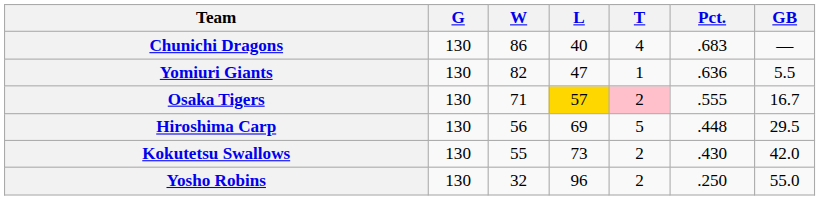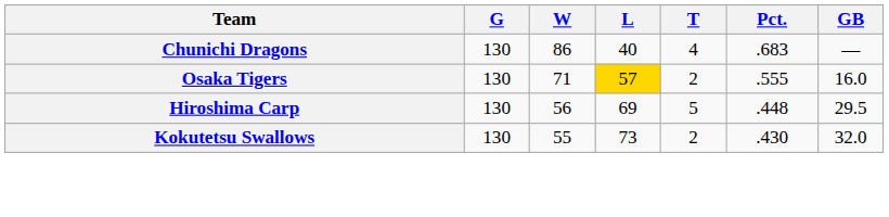- row: Yomiuri Giants | 130 | 82 | 47 | 1 | .636 | 5.5
Osaka Tigers | T: pink background -> no background
Osaka Tigers | GB: 16.7 -> 16.0
Kokutetsu Swallows | GB: 42.0 -> 32.0
- row: Yosho Robins | 130 | 32 | 96 | 2 | .250 | 55.0
